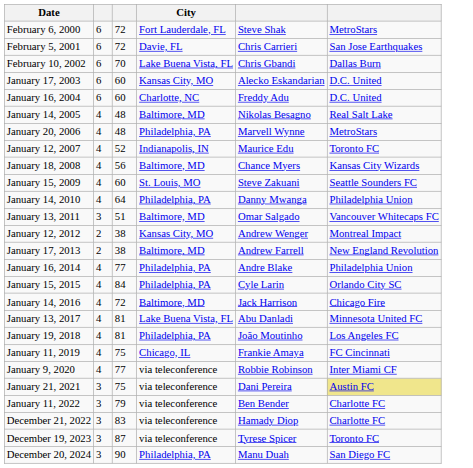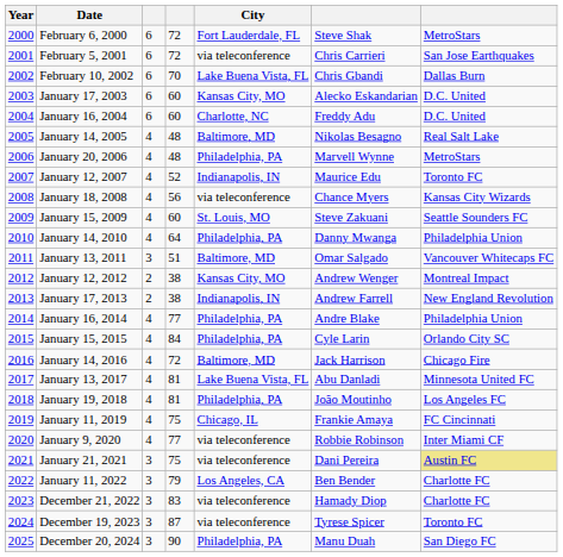+ column: Year | 2000 | 2001 | 2002 | 2003 | 2004 | 2005 | 2006 | 2007 | 2008 | 2009 | 2010 | 2011 | 2012 | 2013 | 2014 | 2015 | 2016 | 2017 | 2018 | 2019 | 2020 | 2021 | 2022 | 2023 | 2024 | 2025
February 5, 2001 | City: Davie, FL -> via teleconference
January 18, 2008 | City: Baltimore, MD -> via teleconference
January 17, 2013 | City: Baltimore, MD -> Indianapolis, IN
January 11, 2022 | City: via teleconference -> Los Angeles, CA
